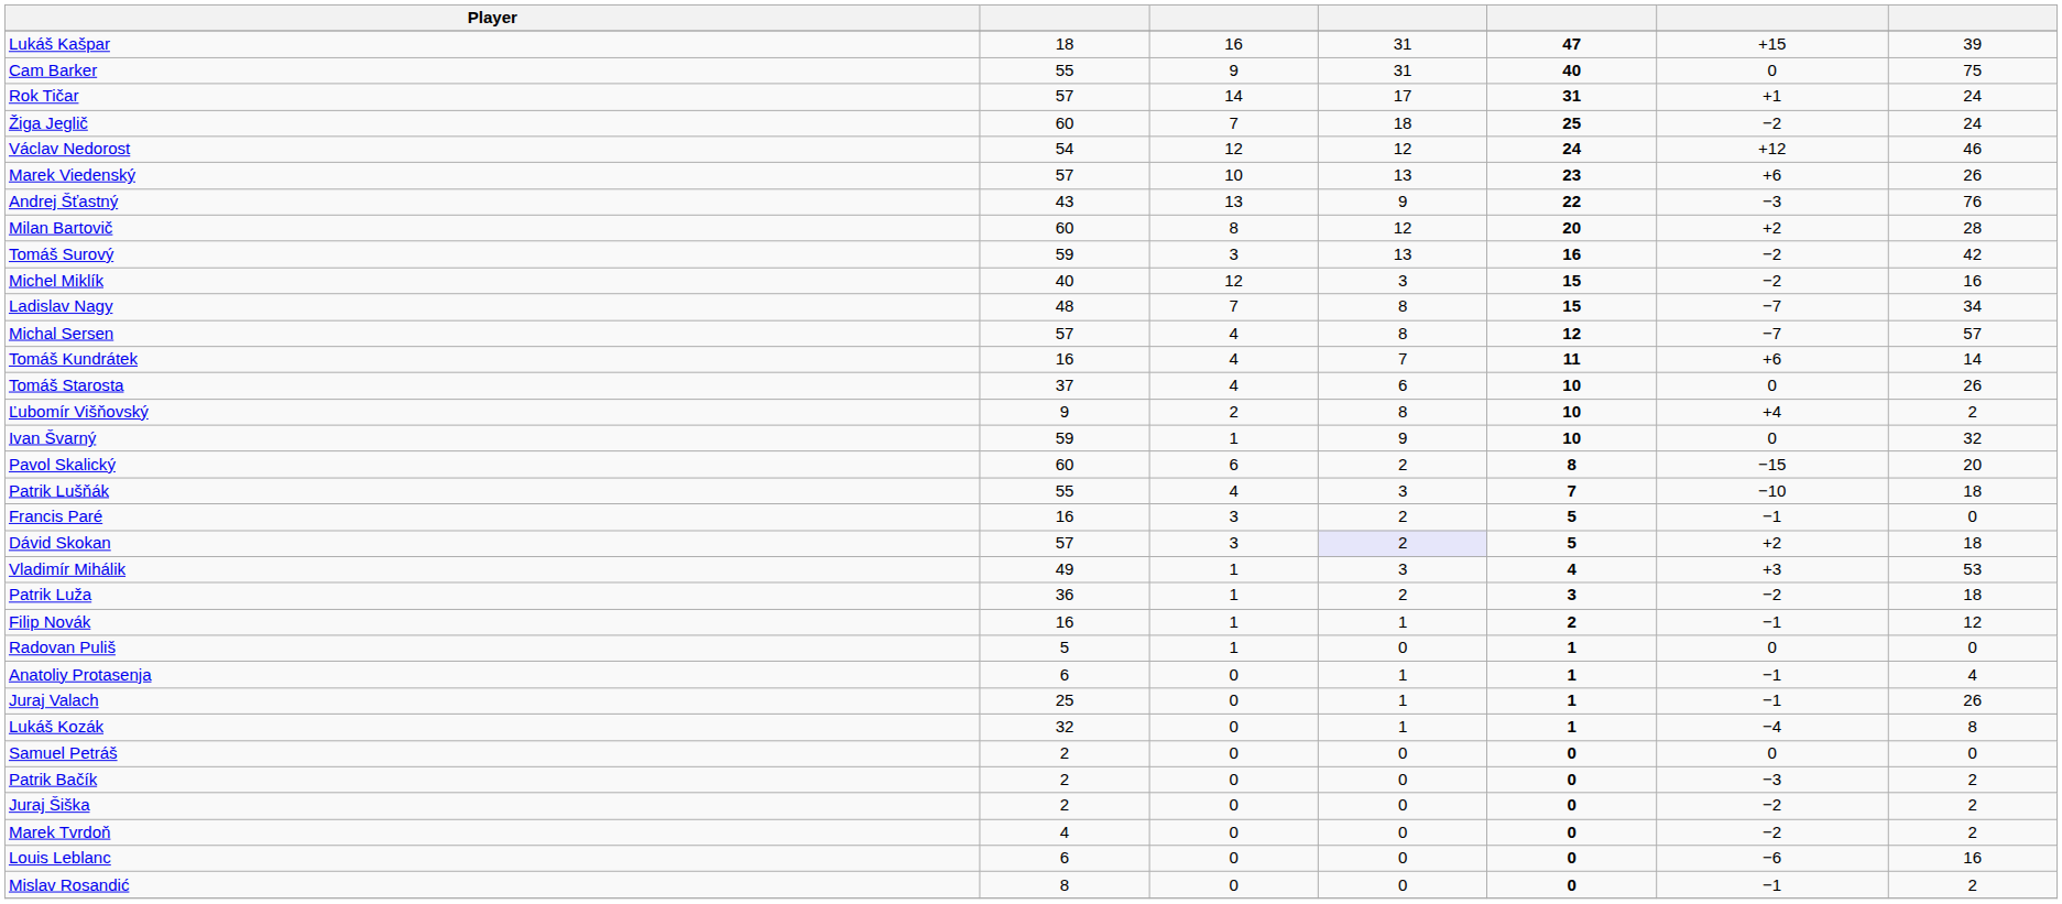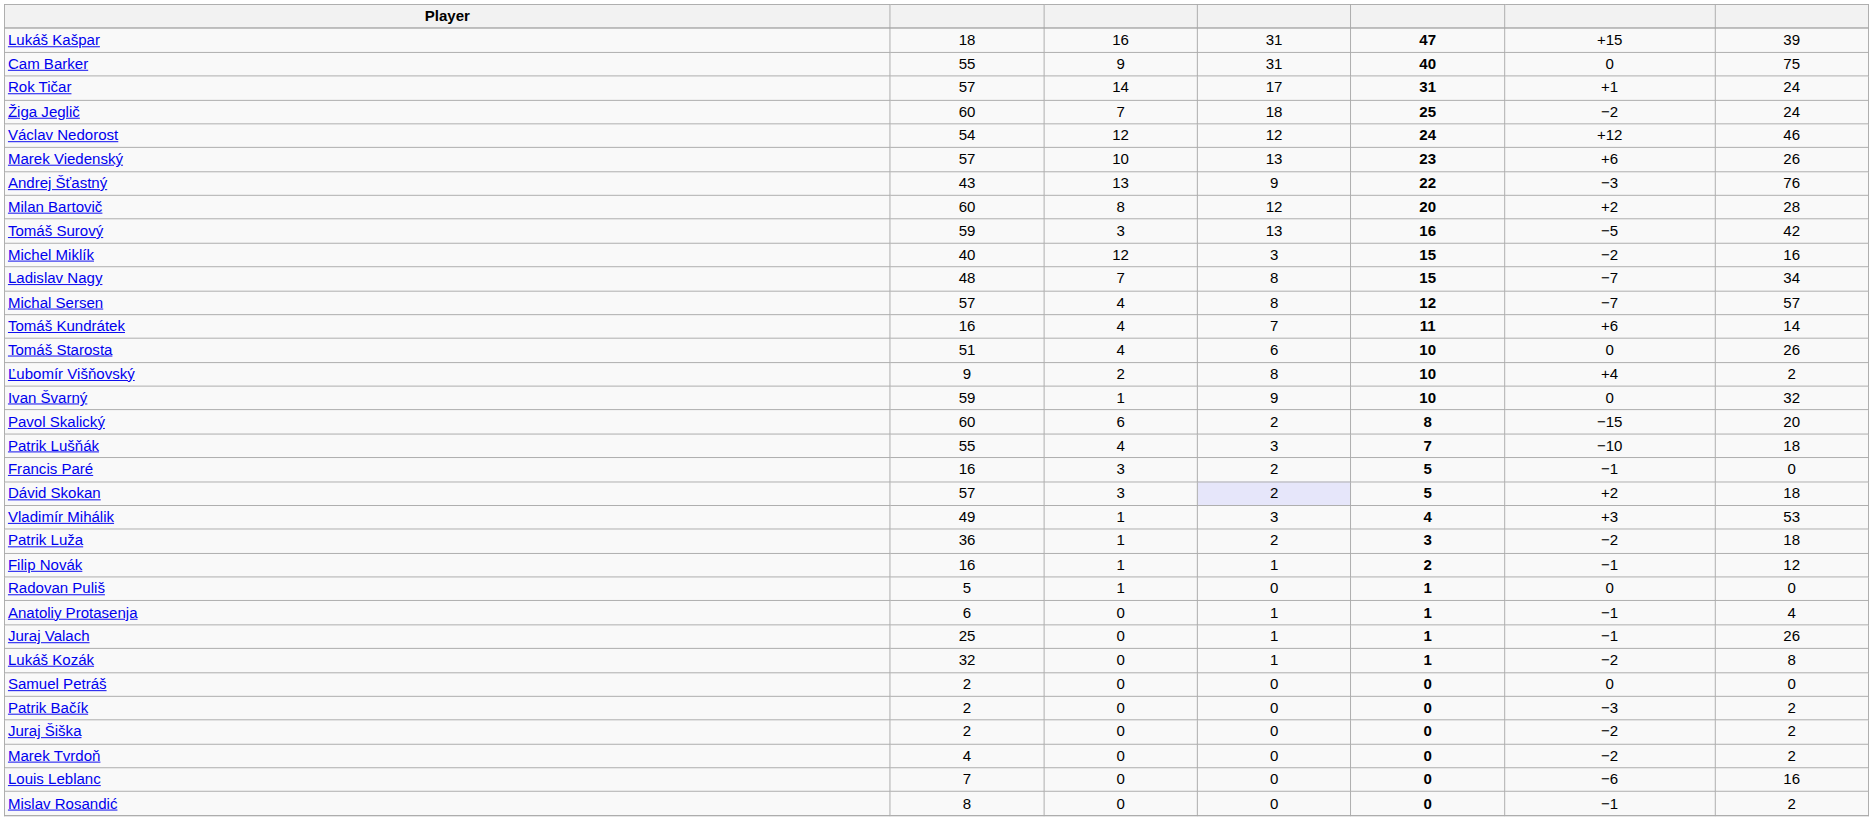Tomáš Surový | column 6: −2 -> −5
Tomáš Starosta | column 2: 37 -> 51
Lukáš Kozák | column 6: −4 -> −2
Louis Leblanc | column 2: 6 -> 7
